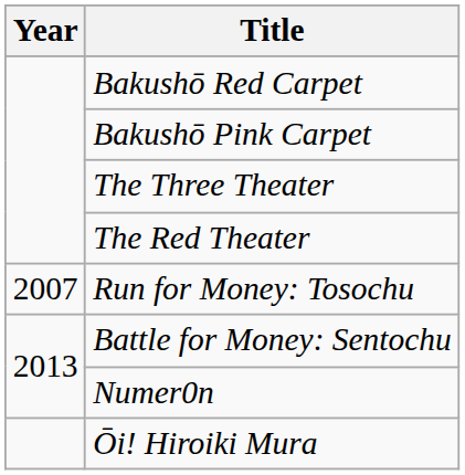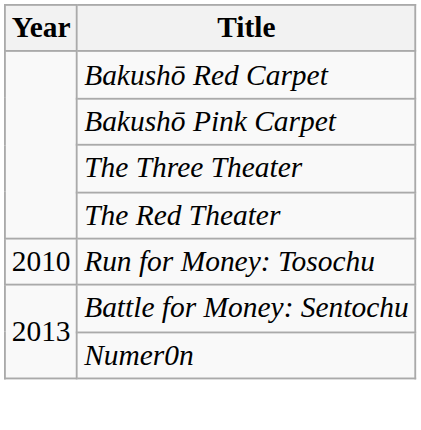Run for Money: Tosochu | Year: 2007 -> 2010
- row: Ōi! Hiroiki Mura
